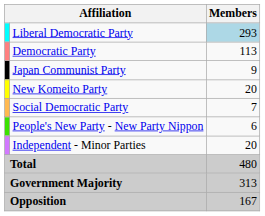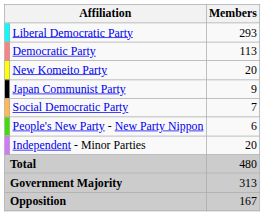Liberal Democratic Party | Members: lightblue background -> no background
rows swapped: New Komeito Party <-> Japan Communist Party
